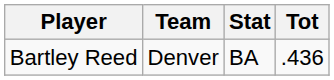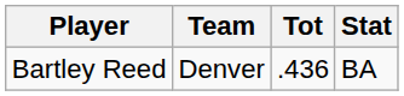columns swapped: Stat <-> Tot
